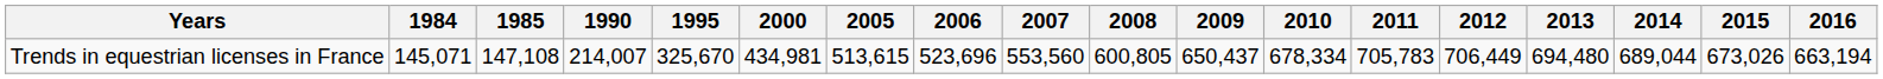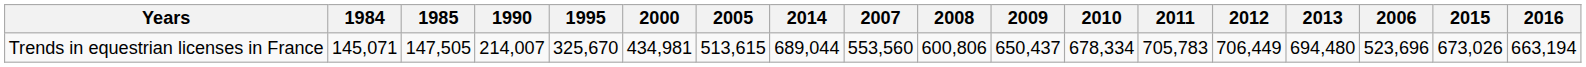columns swapped: 2006 <-> 2014
Trends in equestrian licenses in France | 1985: 147,108 -> 147,505
Trends in equestrian licenses in France | 2008: 600,805 -> 600,806
